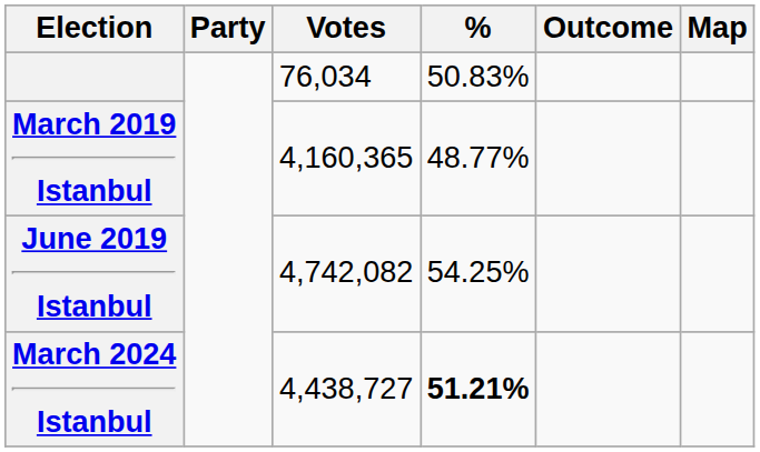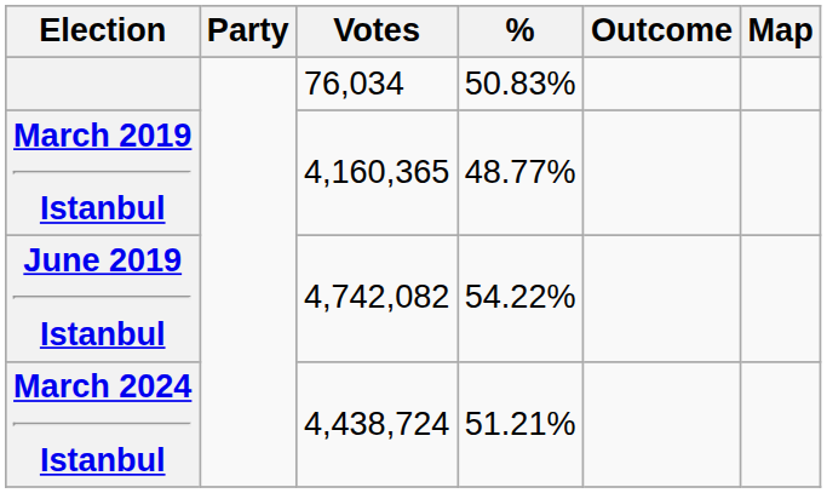June 2019 Istanbul | %: 54.25% -> 54.22%
March 2024 Istanbul | Votes: 4,438,727 -> 4,438,724
March 2024 Istanbul | %: bold -> normal
